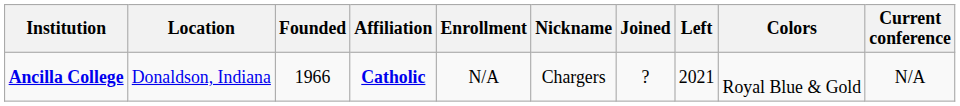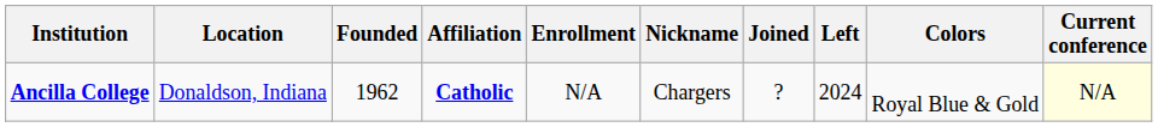Ancilla College | Founded: 1966 -> 1962
Ancilla College | Left: 2021 -> 2024
Ancilla College | Current conference: no background -> lightyellow background
